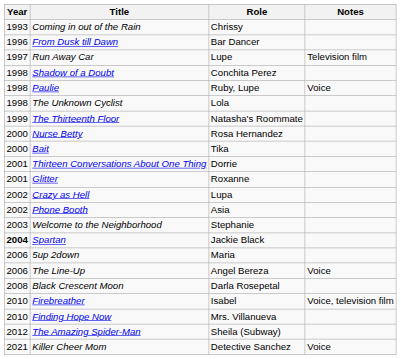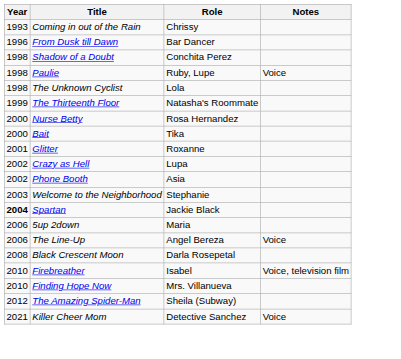- row: 1997 | Run Away Car | Lupe | Television film
- row: 2001 | Thirteen Conversations About One Thing | Dorrie
